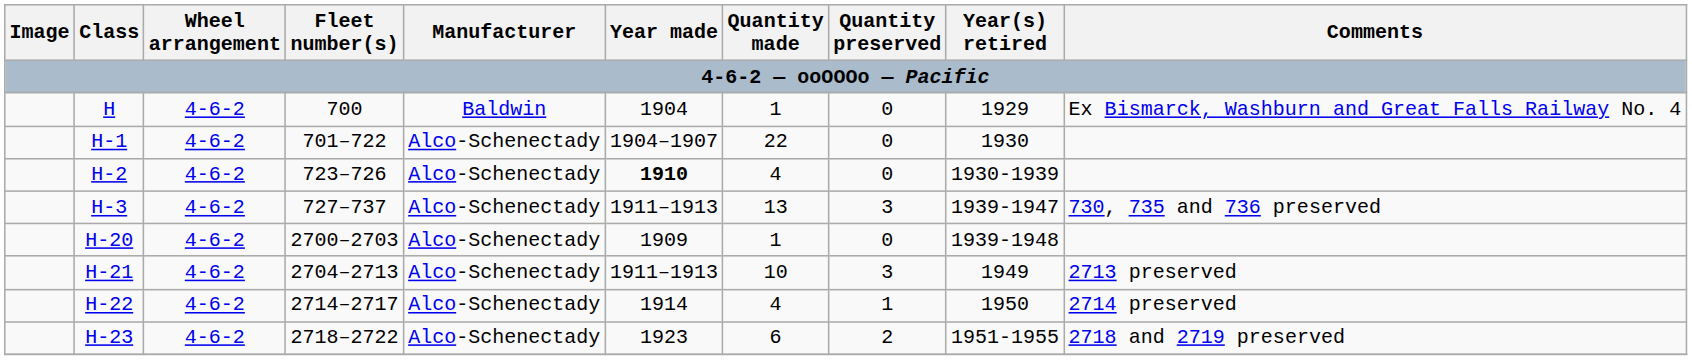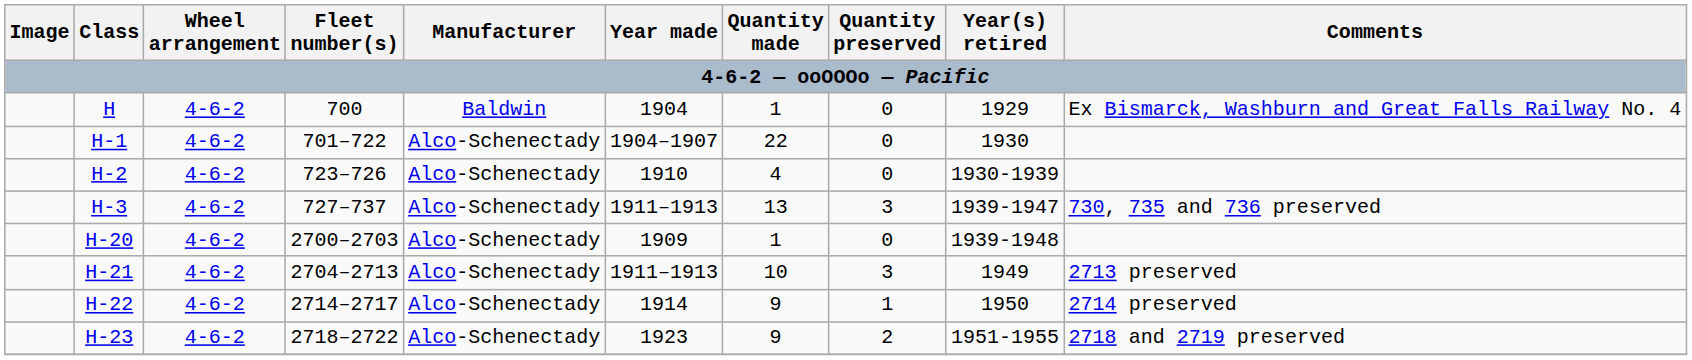H-2 | Year made: bold -> normal
H-22 | Quantity made: 4 -> 9
H-23 | Quantity made: 6 -> 9
